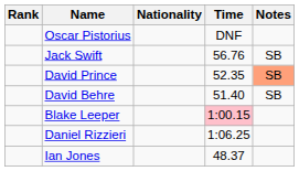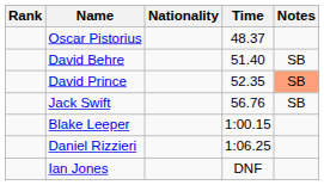Oscar Pistorius | Time: DNF -> 48.37
rows swapped: David Behre <-> Jack Swift
Blake Leeper | Time: pink background -> no background
Ian Jones | Time: 48.37 -> DNF
